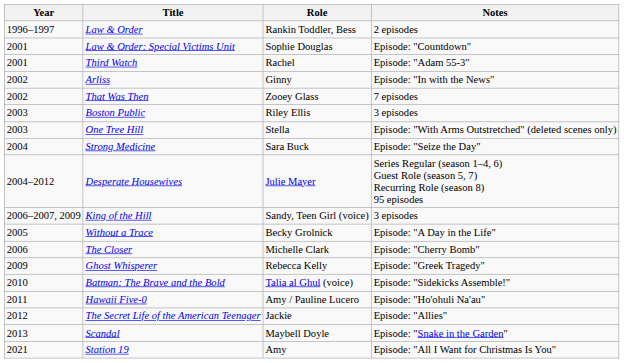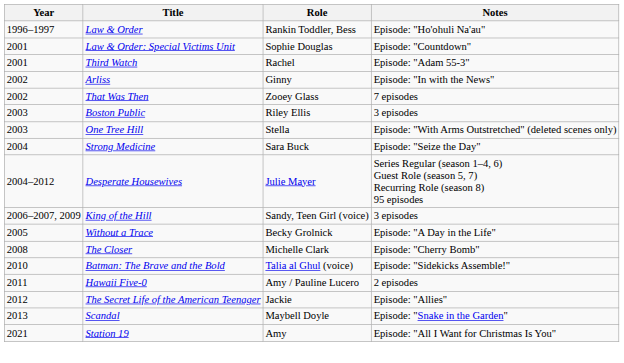Law & Order | Notes: 2 episodes -> Episode: "Ho'ohuli Na'au"
The Closer | Year: 2006 -> 2008
- row: 2009 | Ghost Whisperer | Rebecca Kelly | Episode: "Greek Tragedy"
Hawaii Five-0 | Notes: Episode: "Ho'ohuli Na'au" -> 2 episodes
